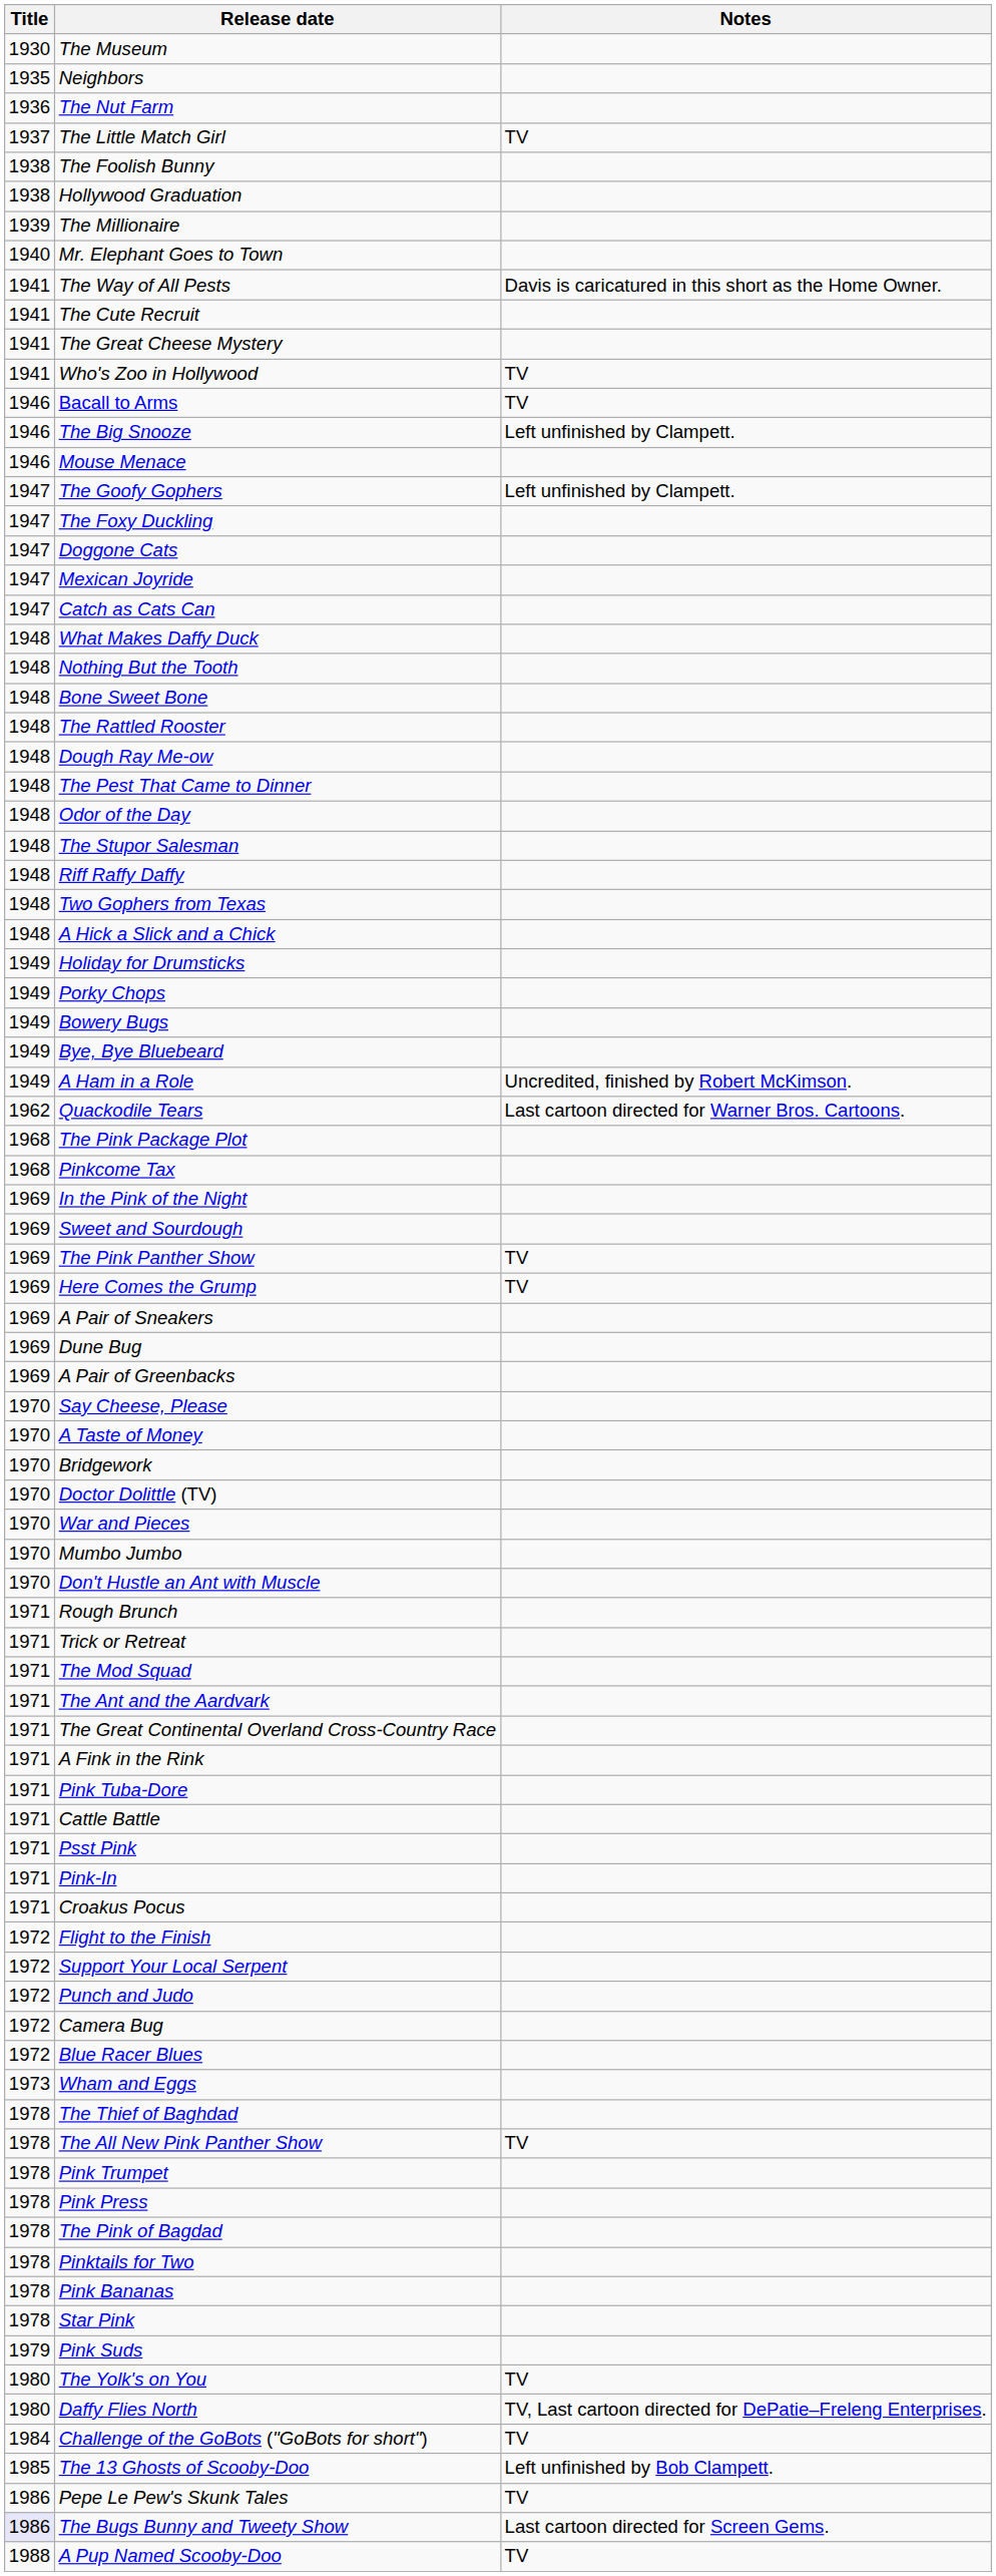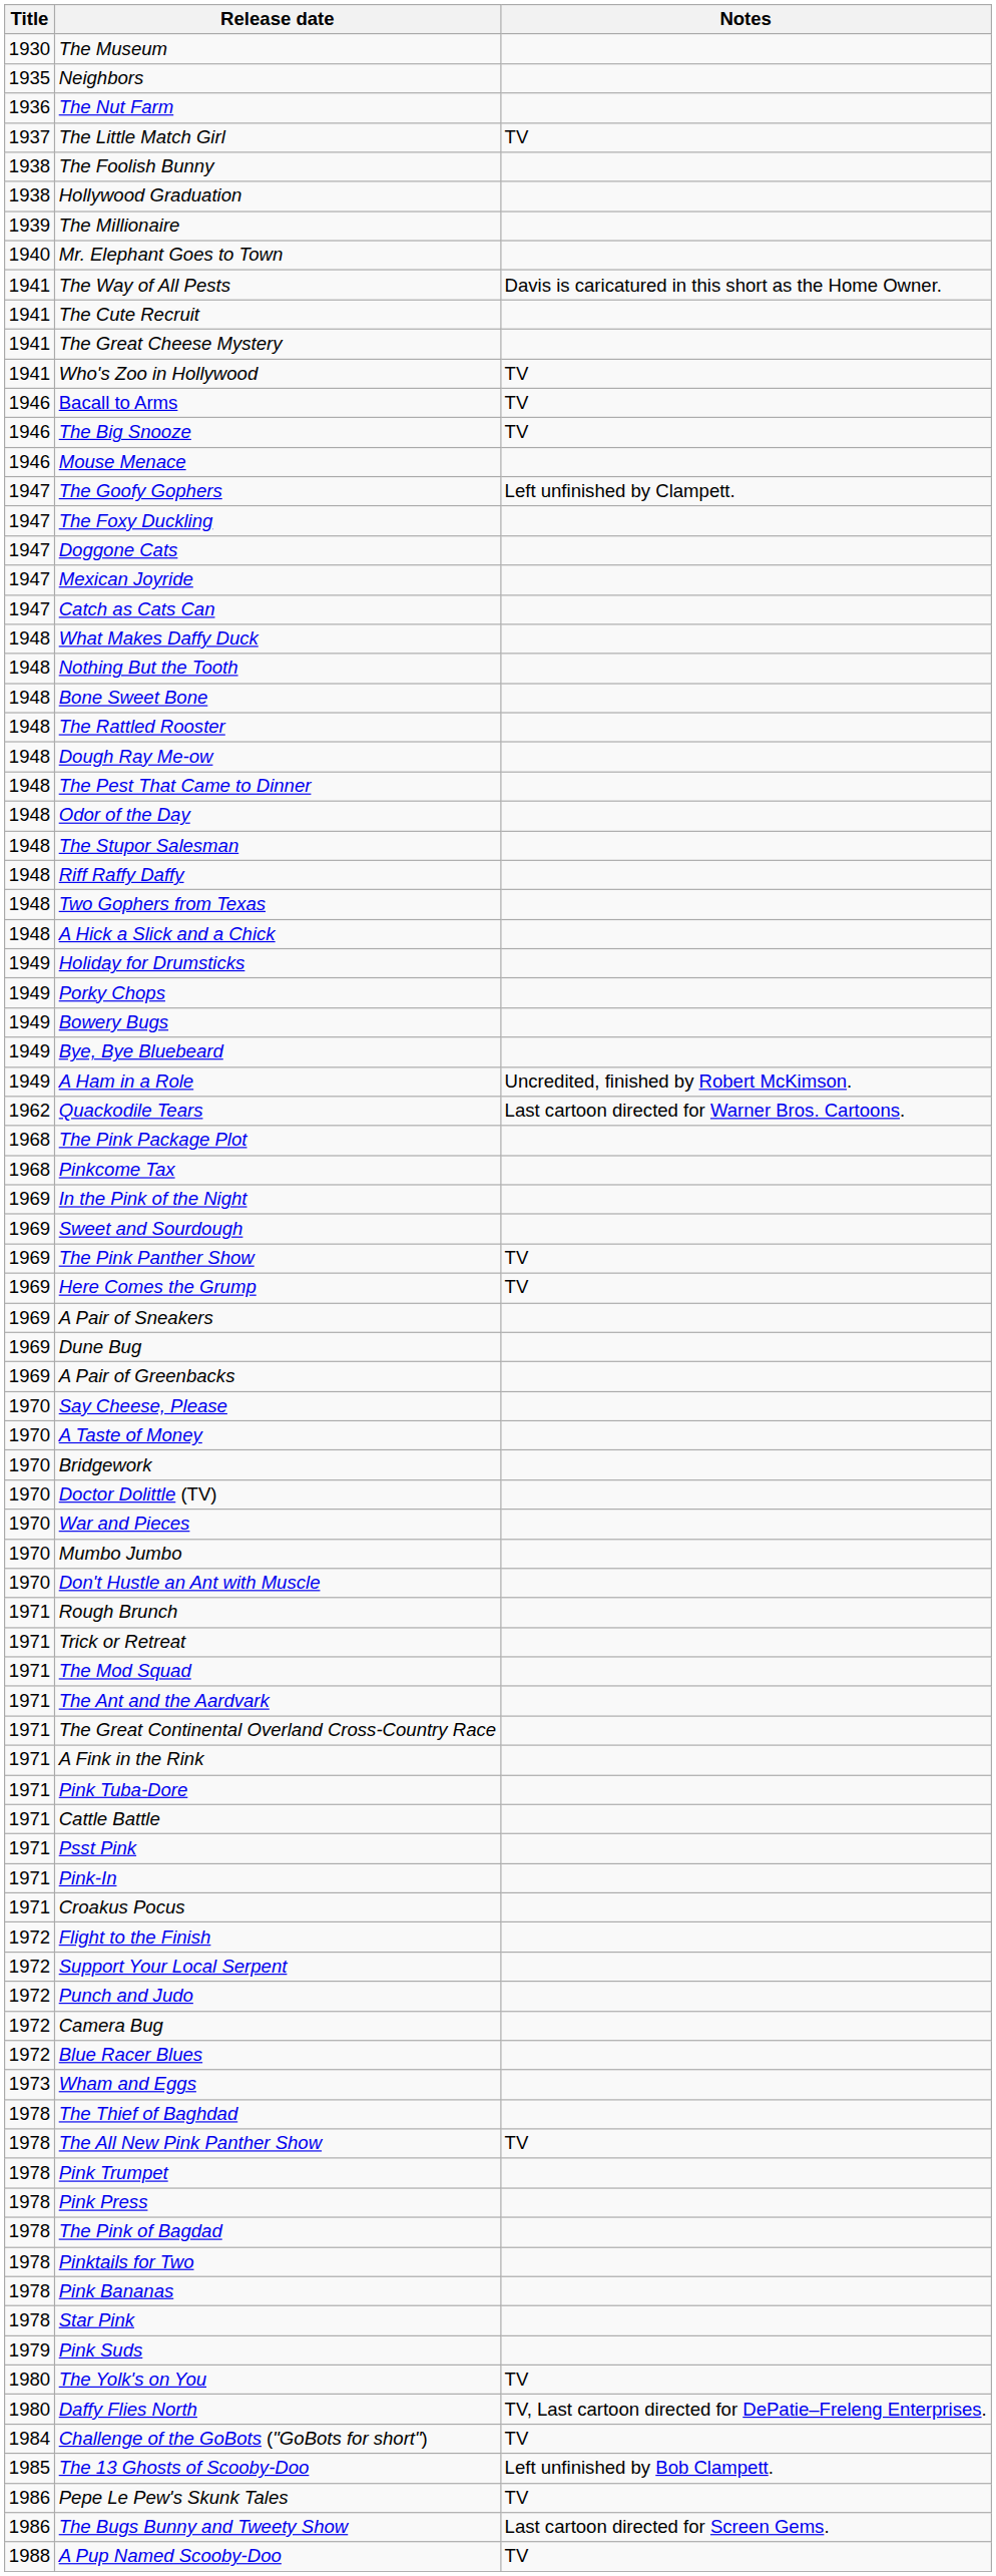The Big Snooze | Notes: Left unfinished by Clampett. -> TV
The Bugs Bunny and Tweety Show | Title: lavender background -> no background
